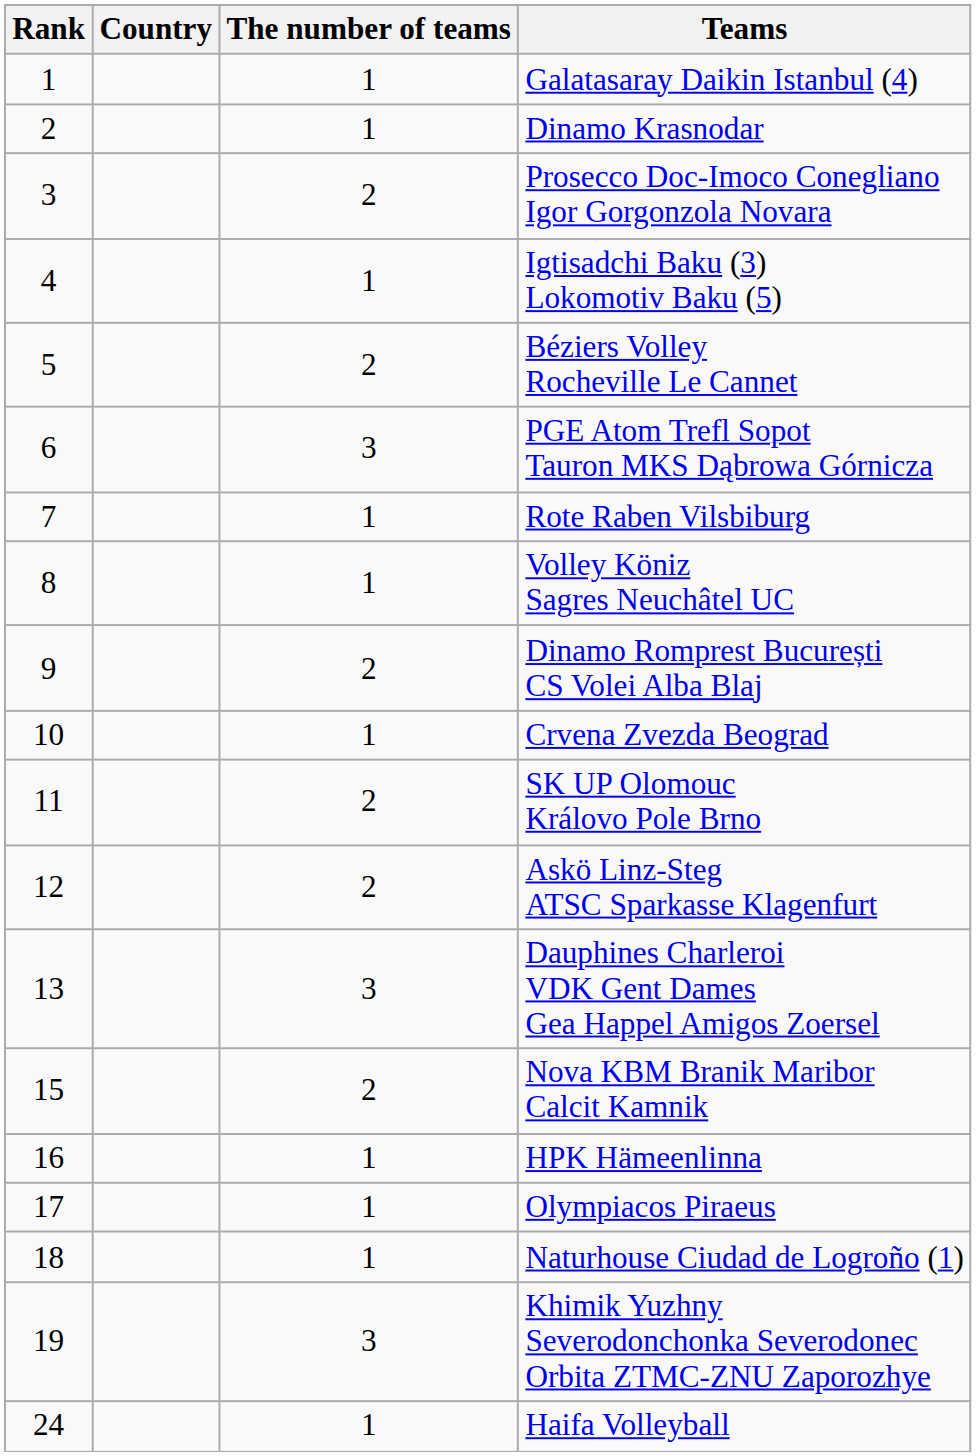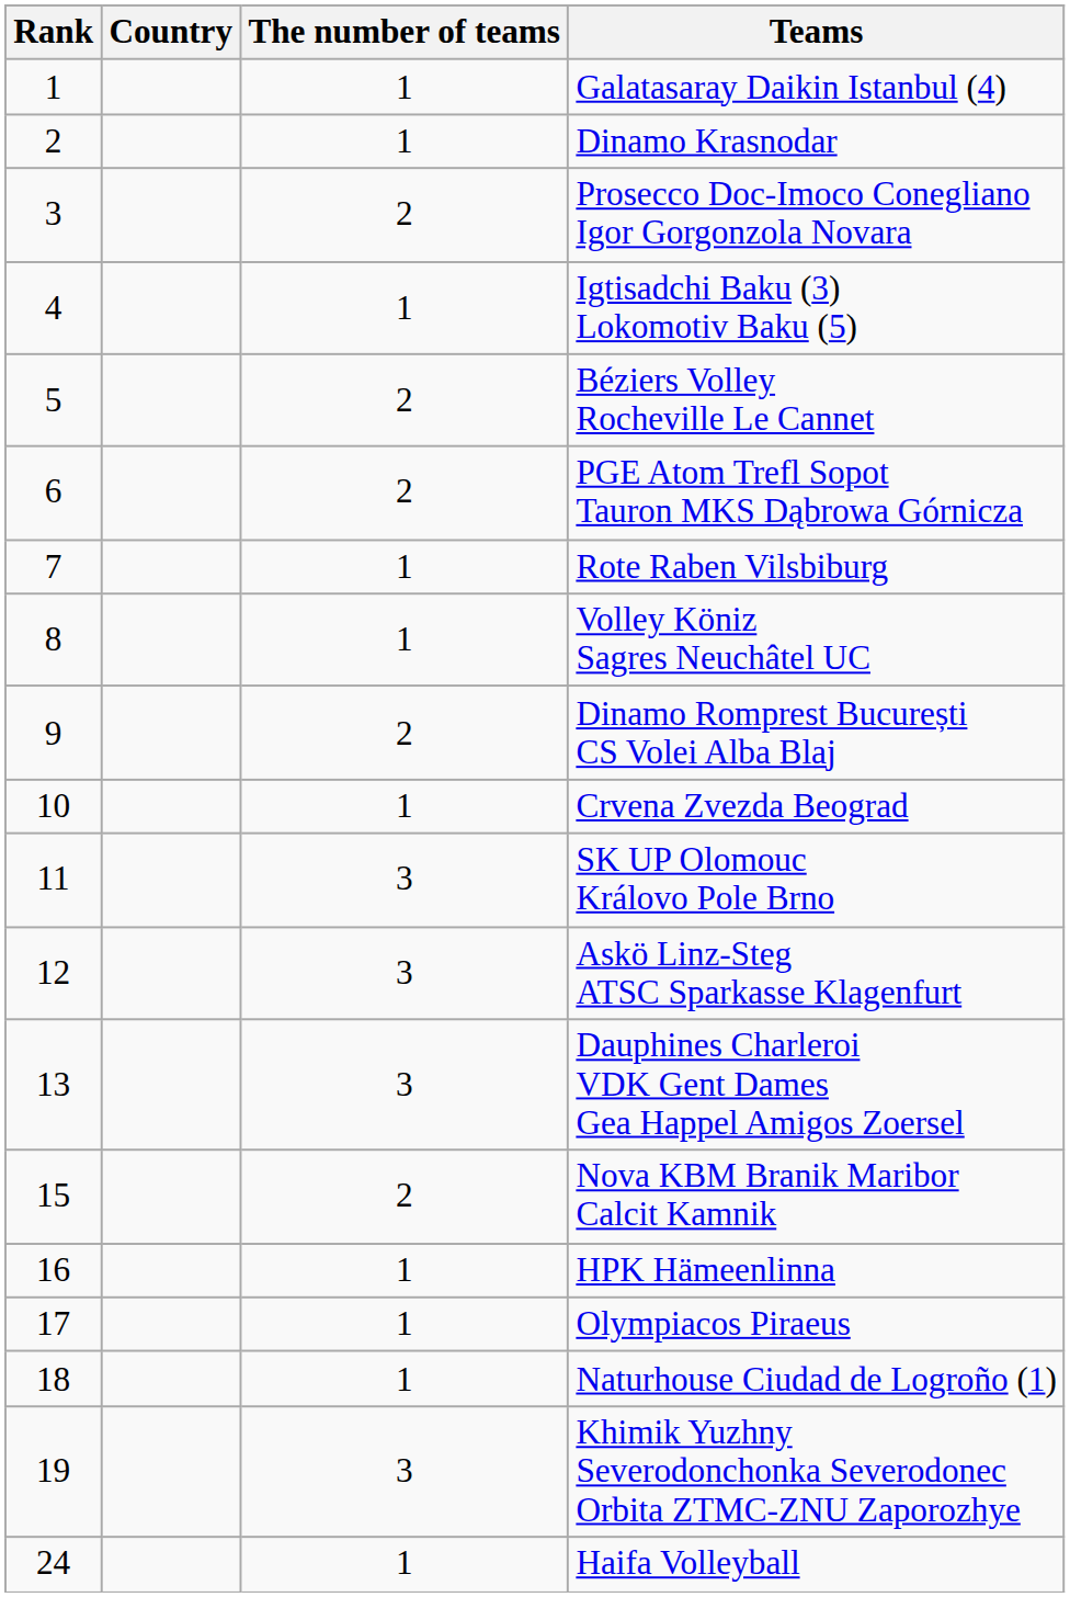PGE Atom Trefl Sopot Tauron MKS Dąbrowa Górnicza | The number of teams: 3 -> 2
SK UP Olomouc Královo Pole Brno | The number of teams: 2 -> 3
Askö Linz-Steg ATSC Sparkasse Klagenfurt | The number of teams: 2 -> 3
